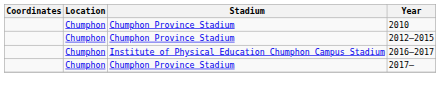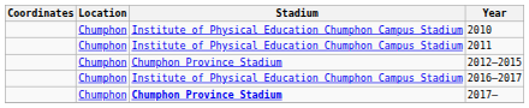2010 | Stadium: Chumphon Province Stadium -> Institute of Physical Education Chumphon Campus Stadium
+ row: Chumphon | Institute of Physical Education Chumphon Campus Stadium | 2011
2017– | Stadium: normal -> bold
